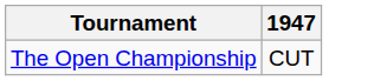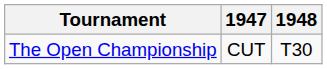+ column: 1948 | T30
